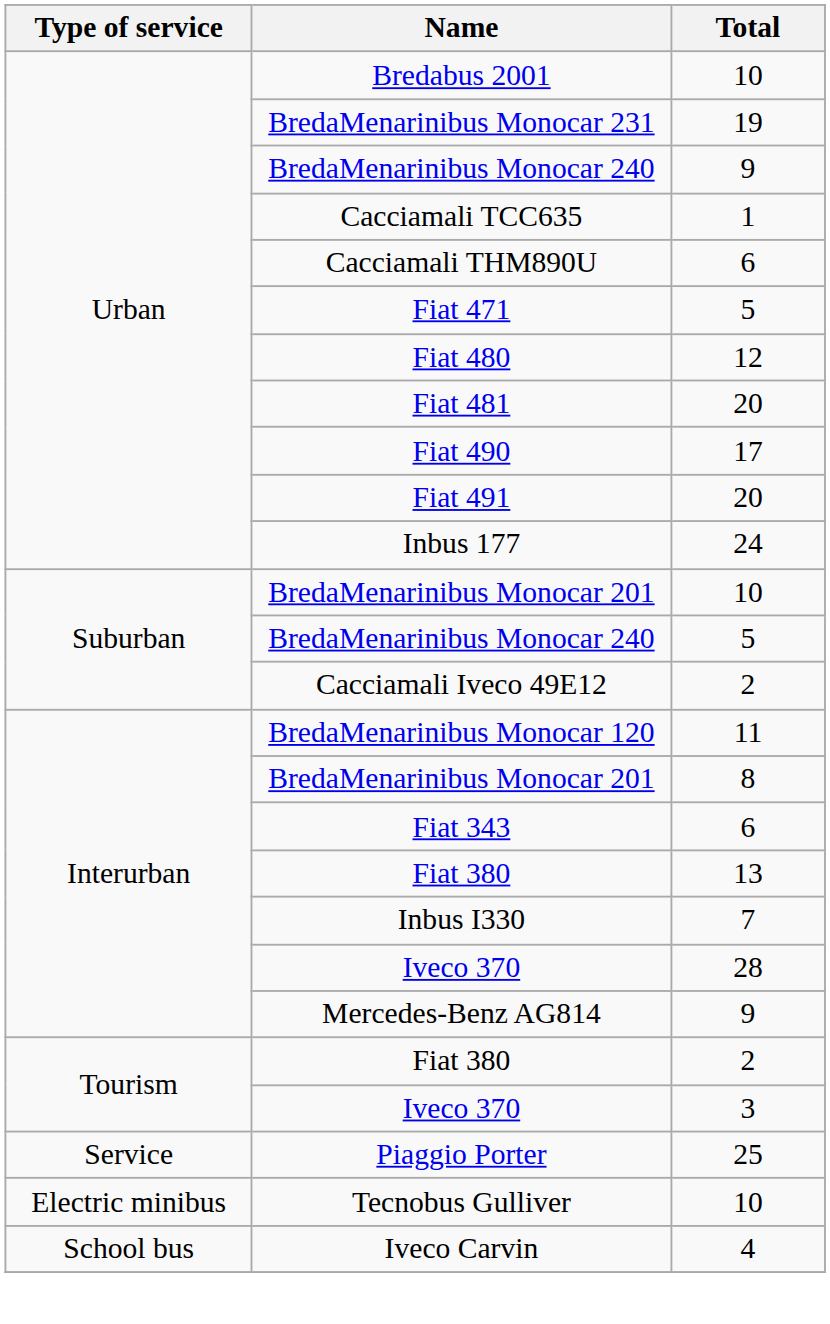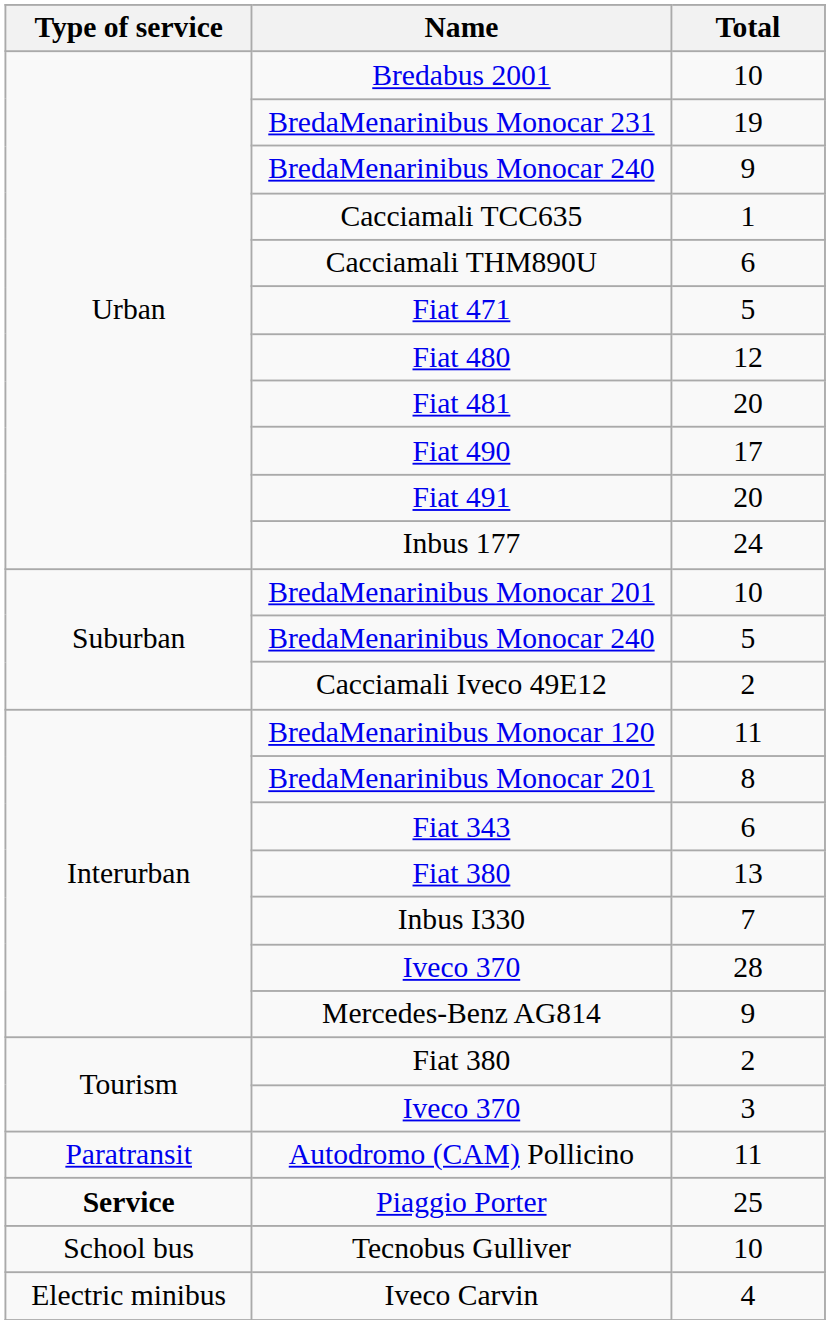+ row: Paratransit | Autodromo (CAM) Pollicino | 11
Piaggio Porter | Type of service: normal -> bold
Tecnobus Gulliver | Type of service: Electric minibus -> School bus
Iveco Carvin | Type of service: School bus -> Electric minibus
